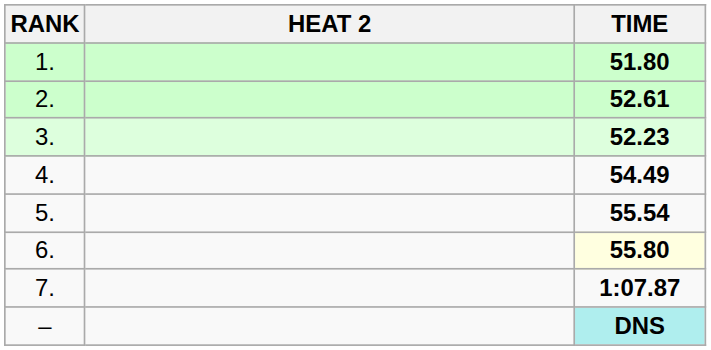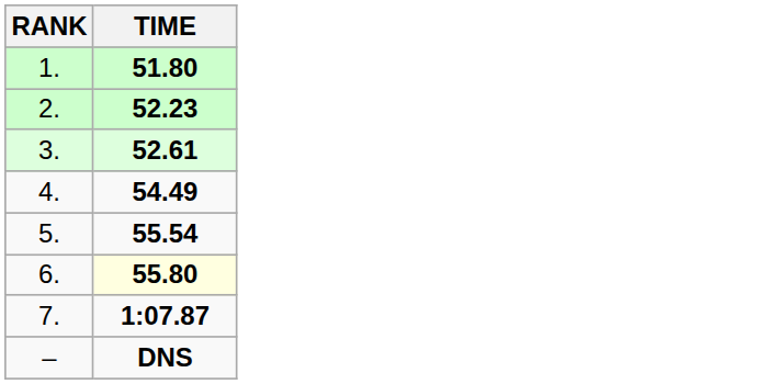- column: HEAT 2
2. | TIME: 52.61 -> 52.23
3. | TIME: 52.23 -> 52.61
– | TIME: paleturquoise background -> no background
